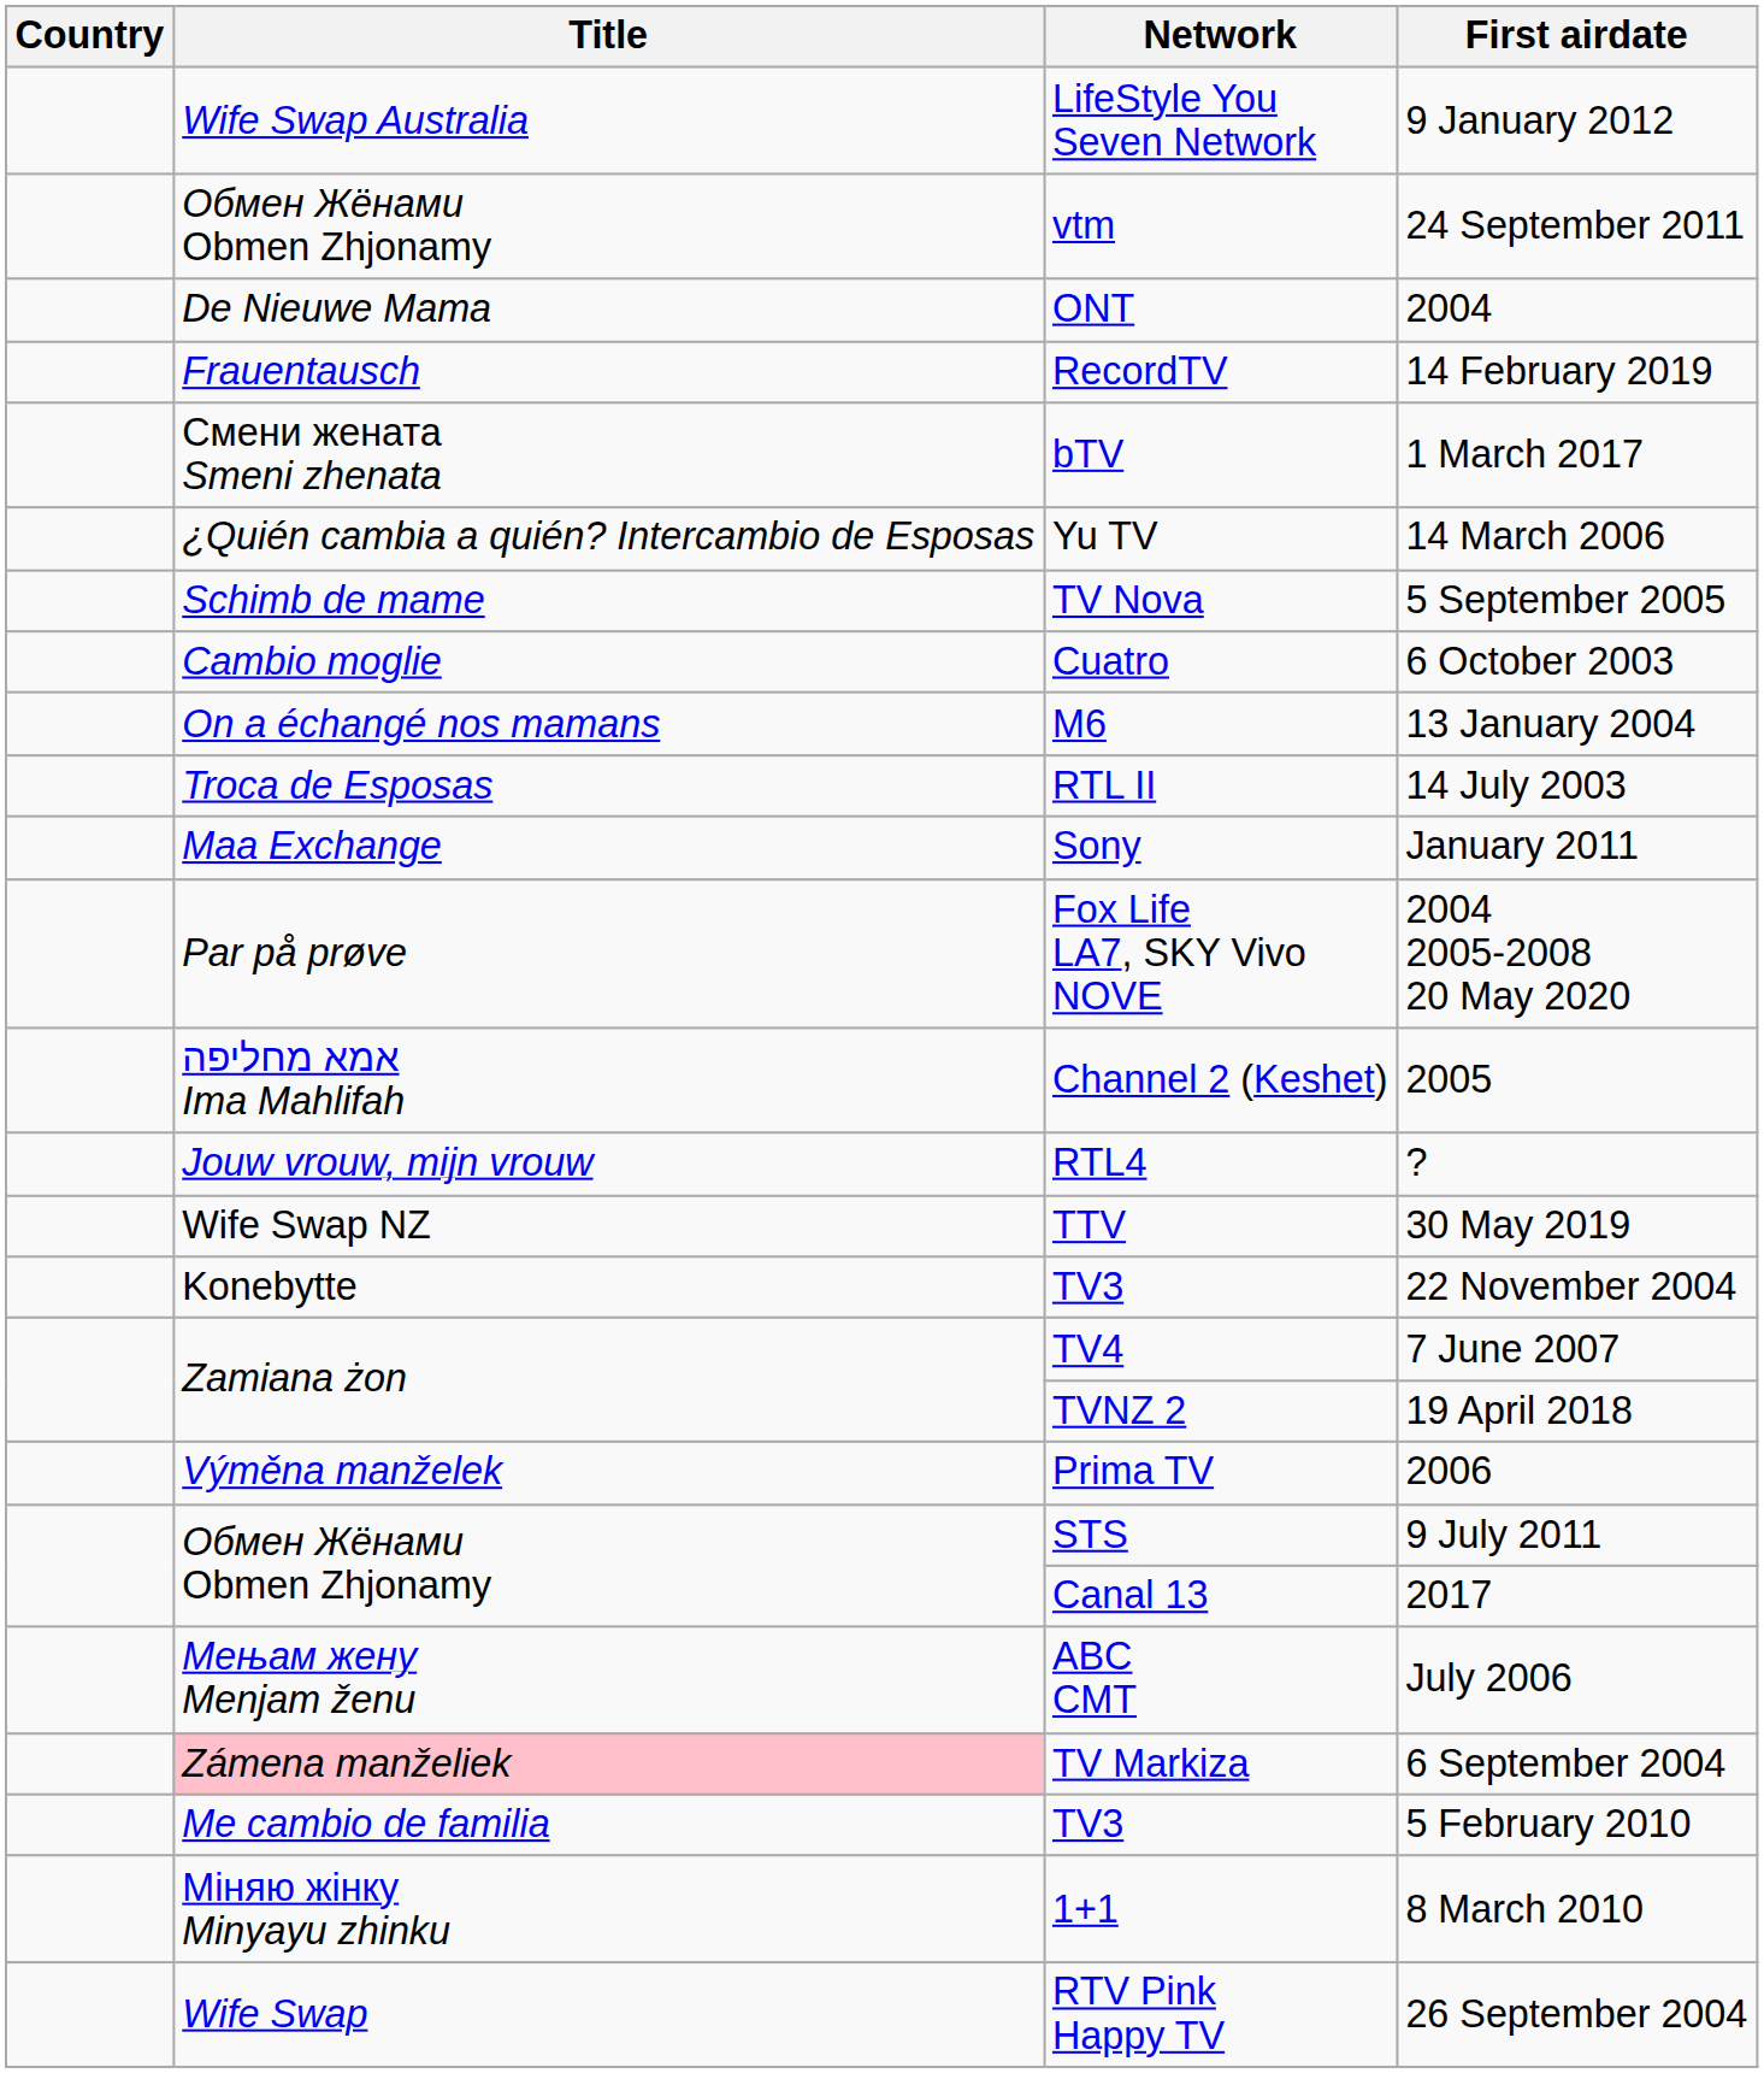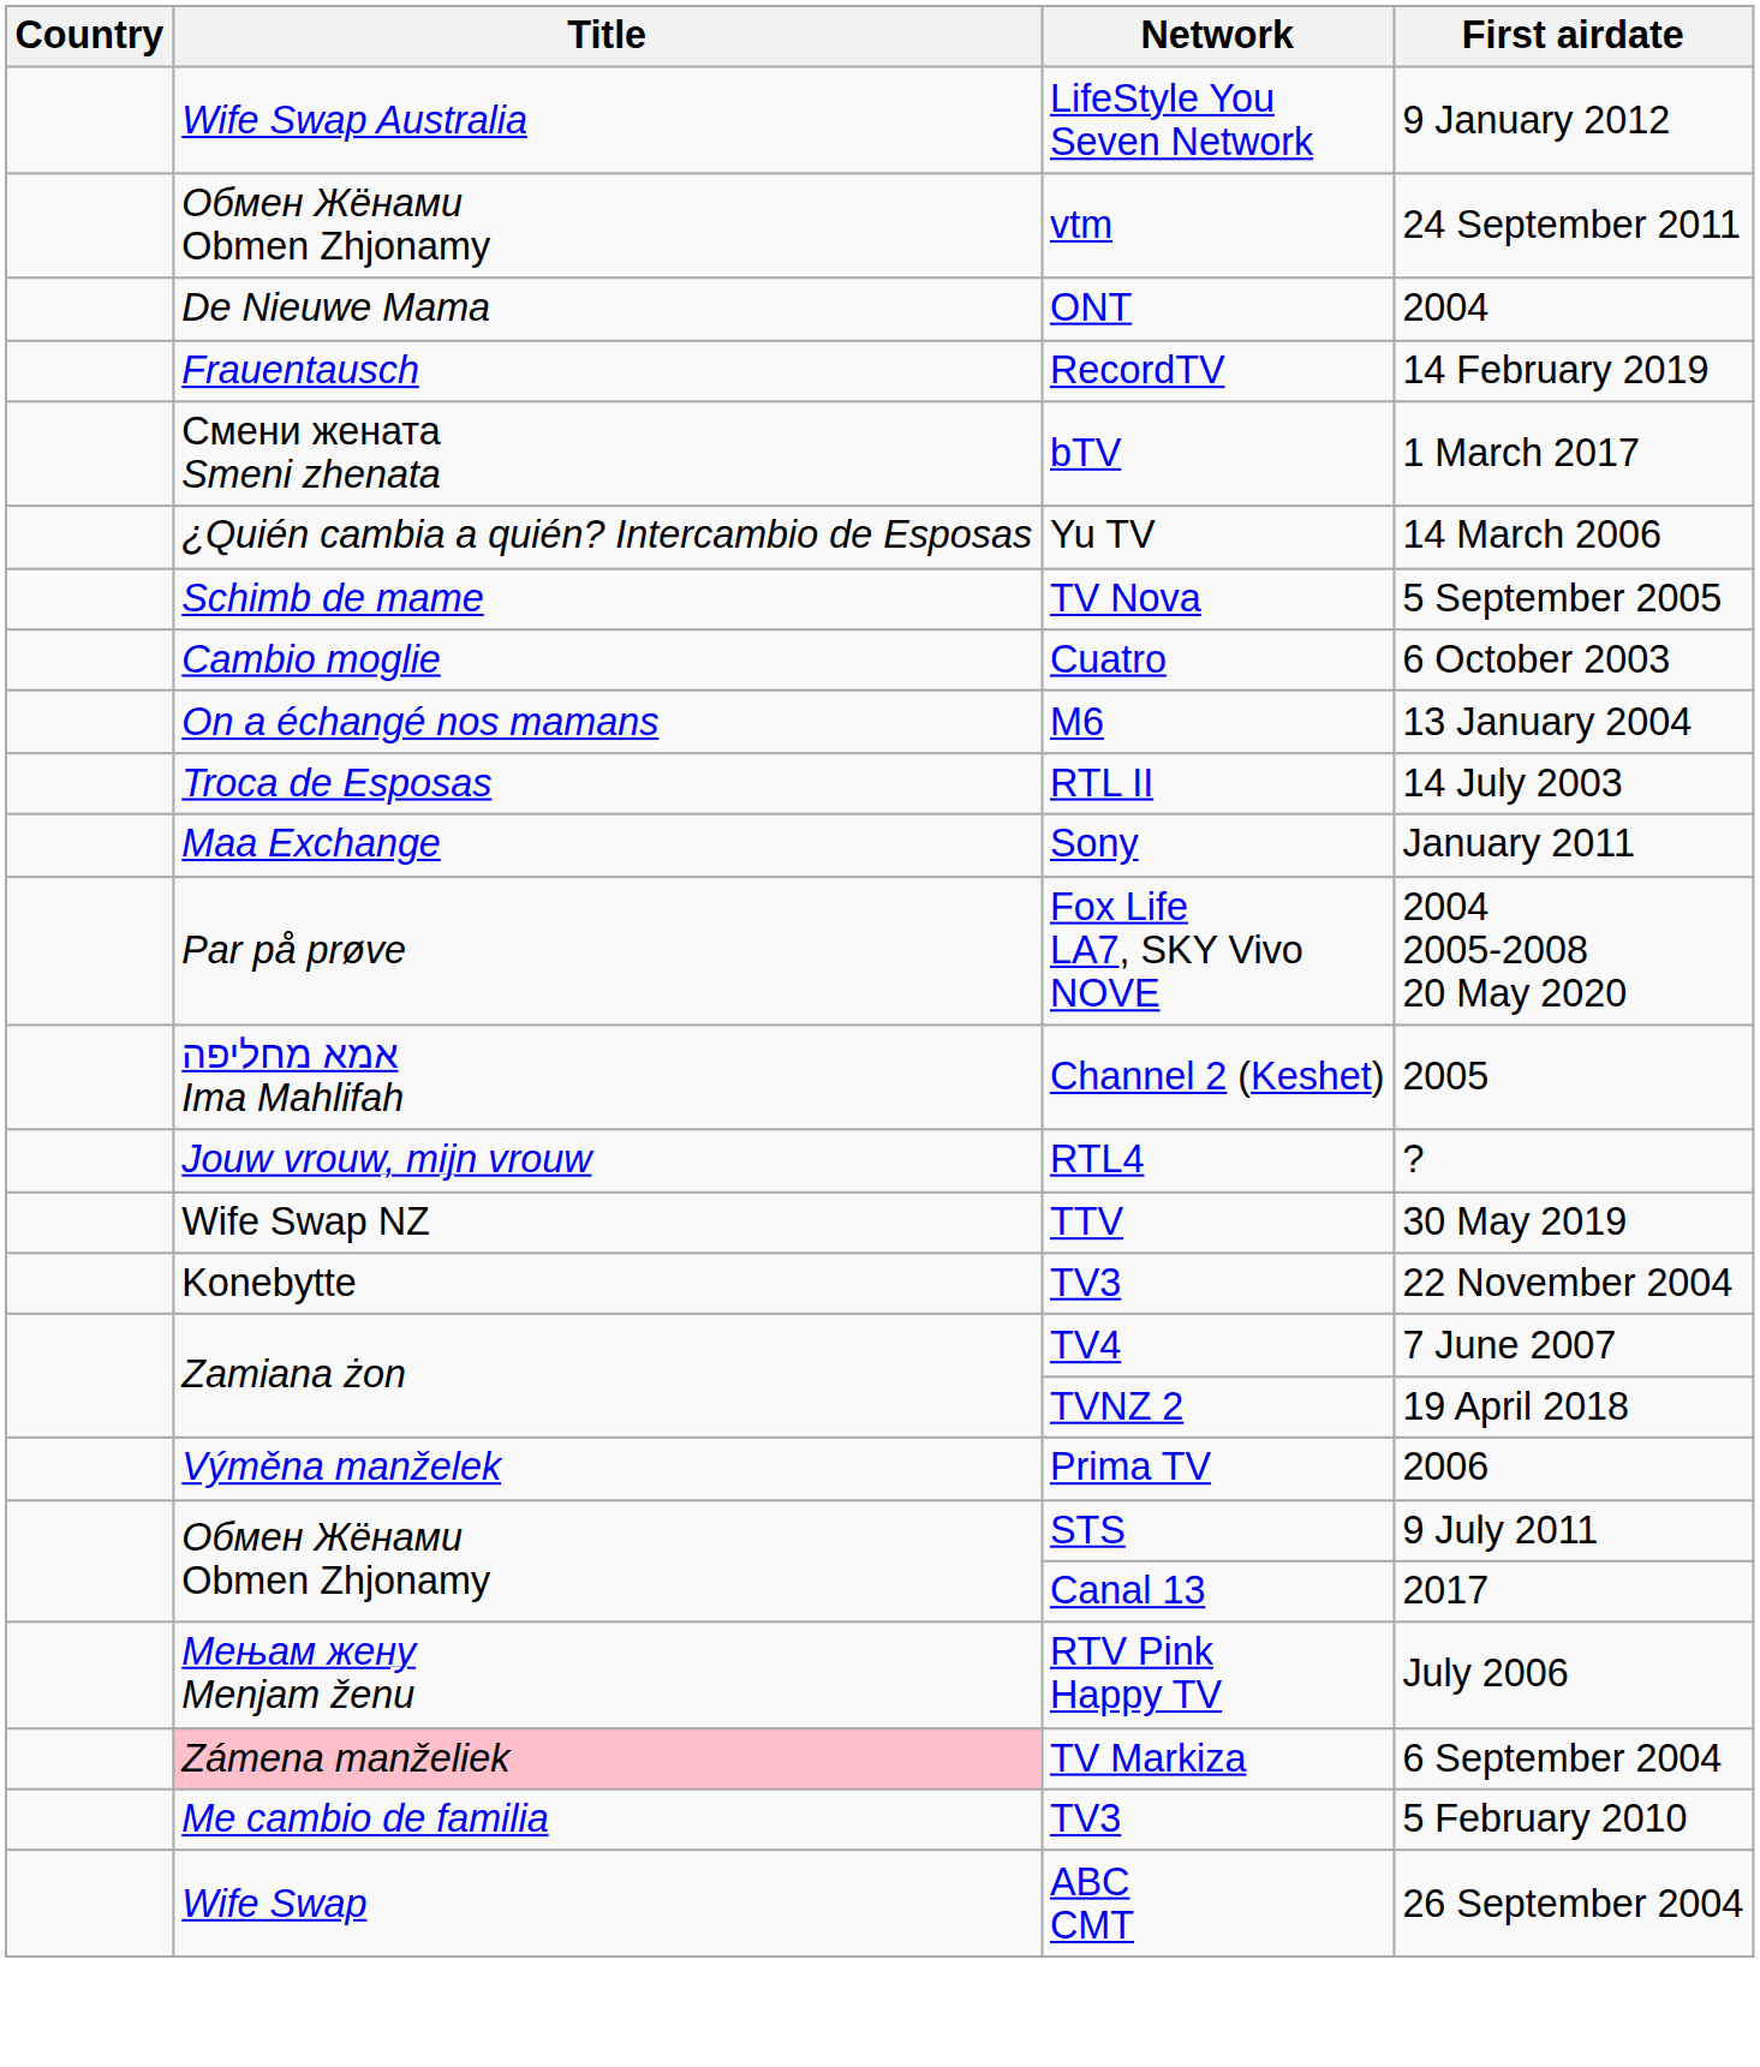July 2006 | Network: ABC CMT -> RTV Pink Happy TV
- row: Міняю жінку Minyayu zhinku | 1+1 | 8 March 2010
26 September 2004 | Network: RTV Pink Happy TV -> ABC CMT
